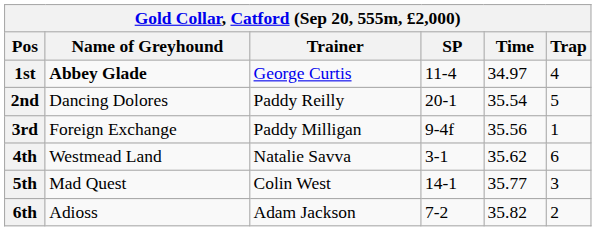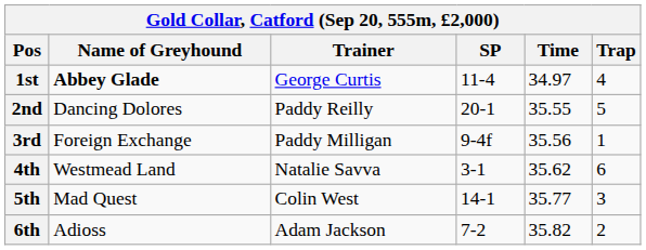2nd | Time: 35.54 -> 35.55
